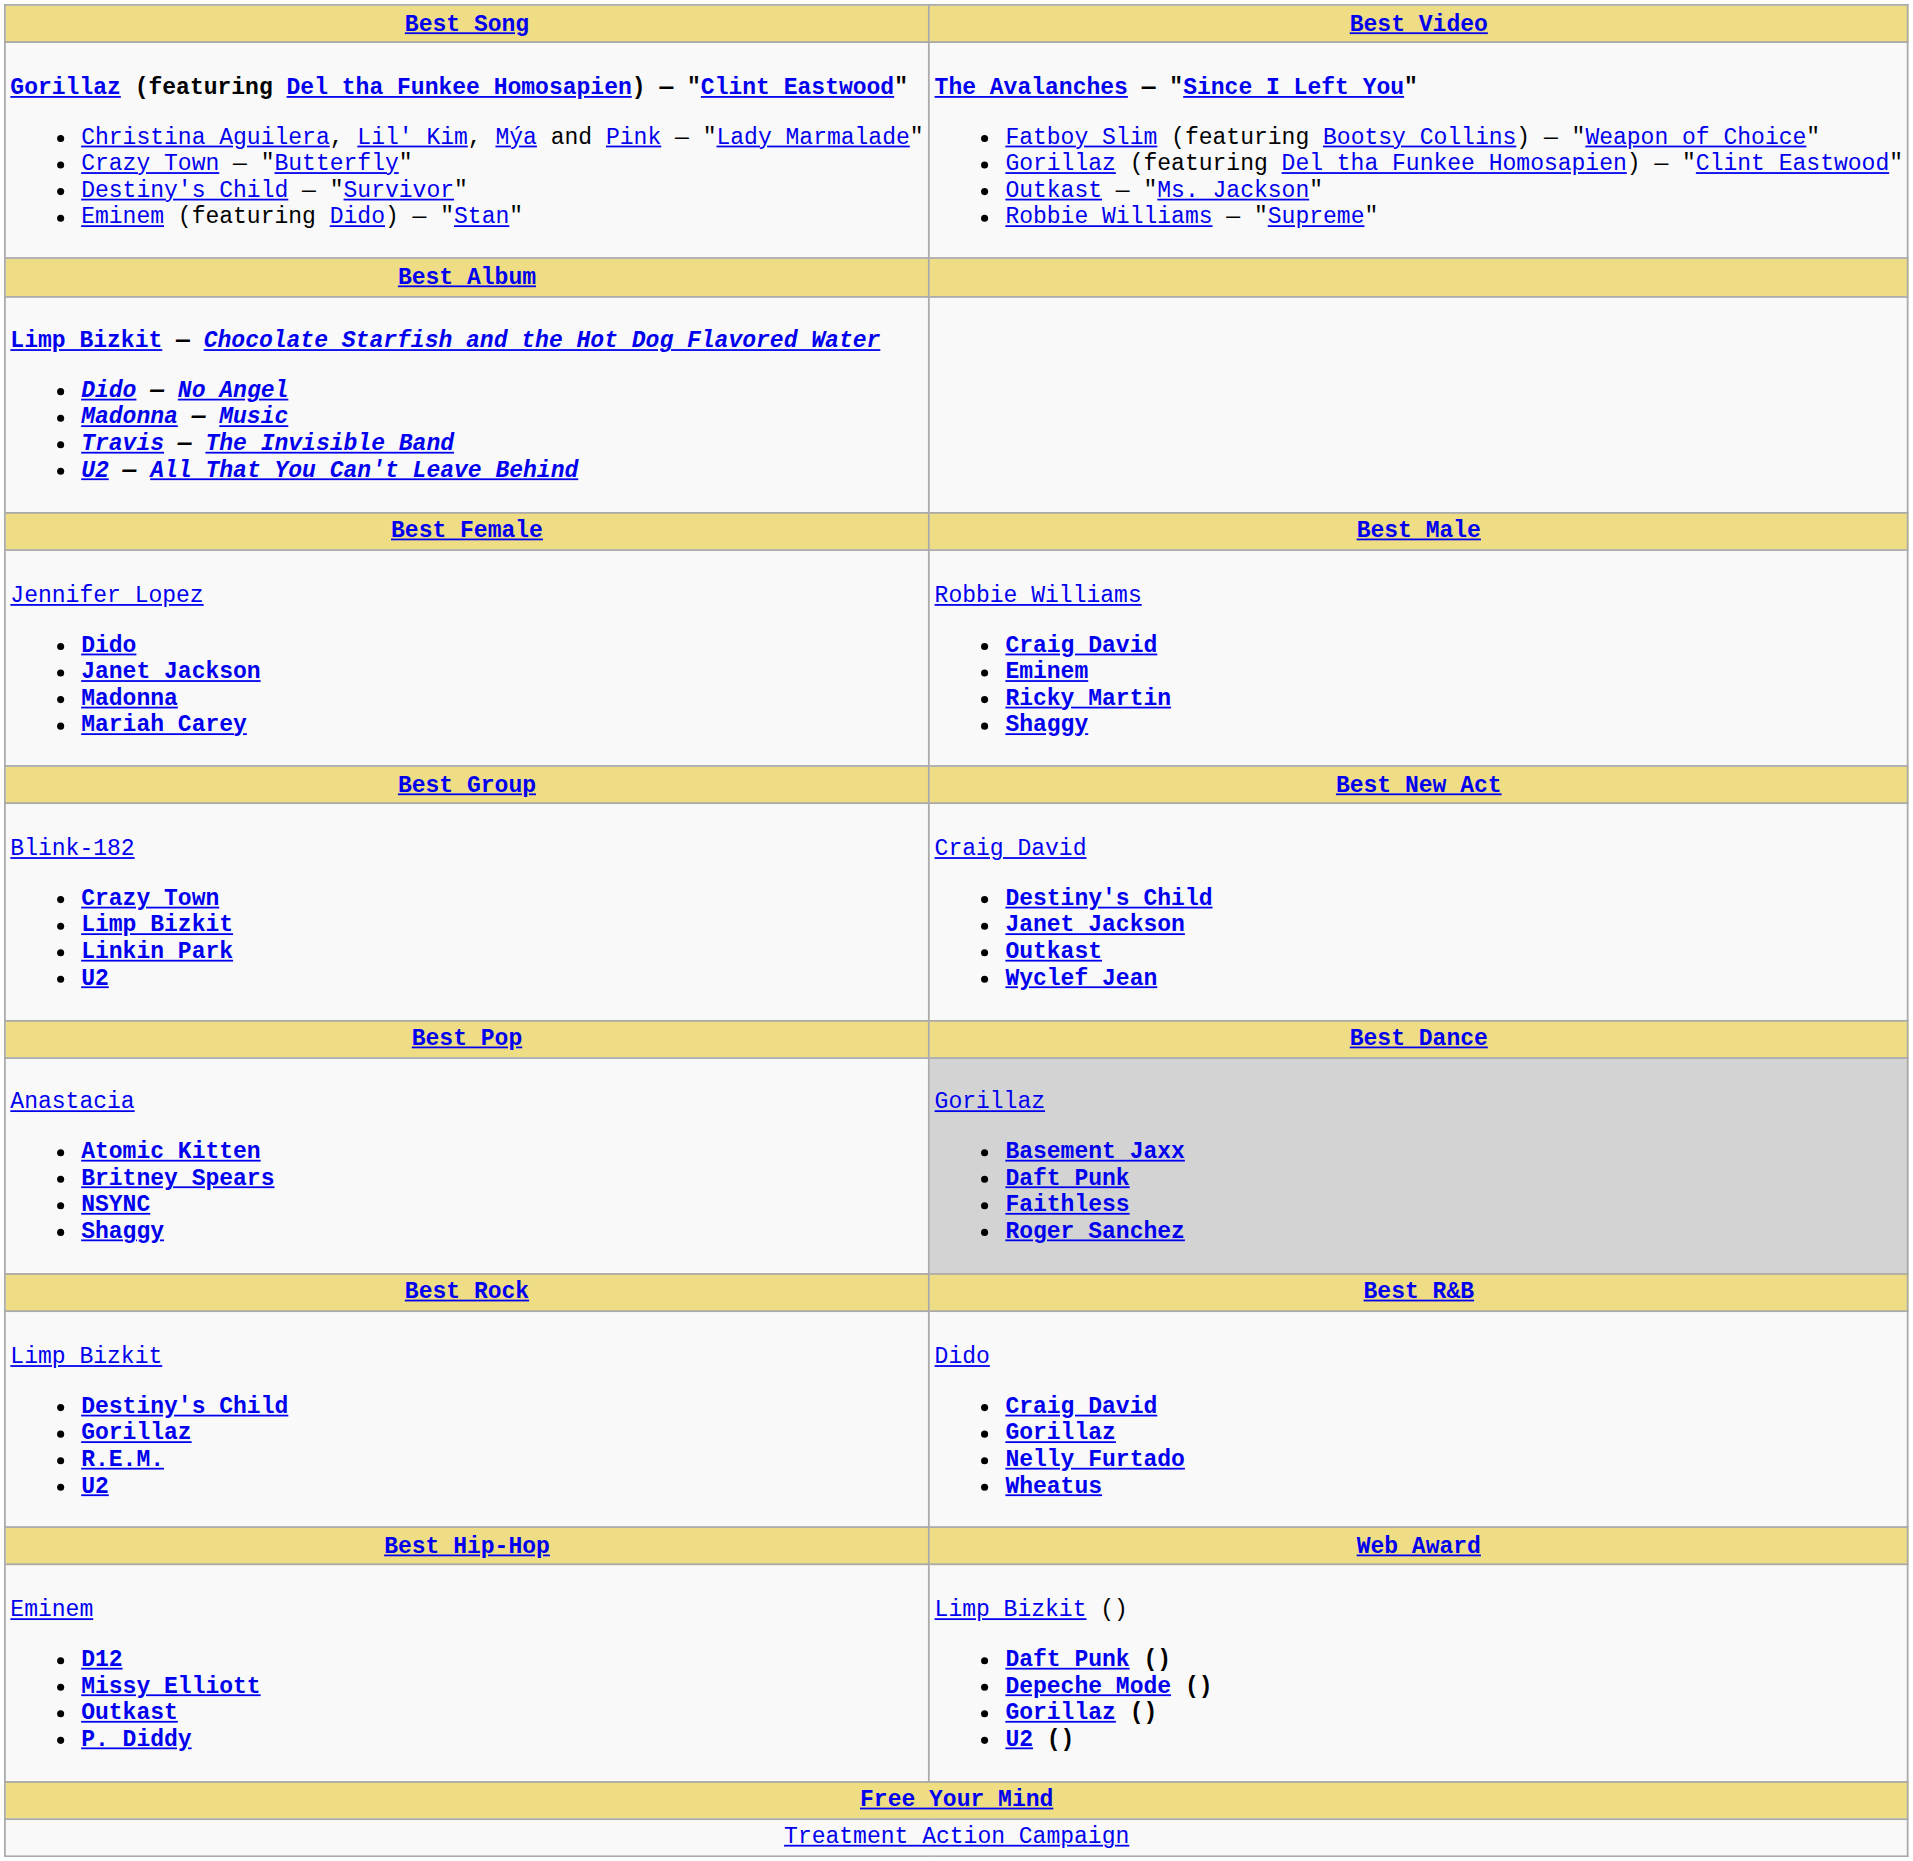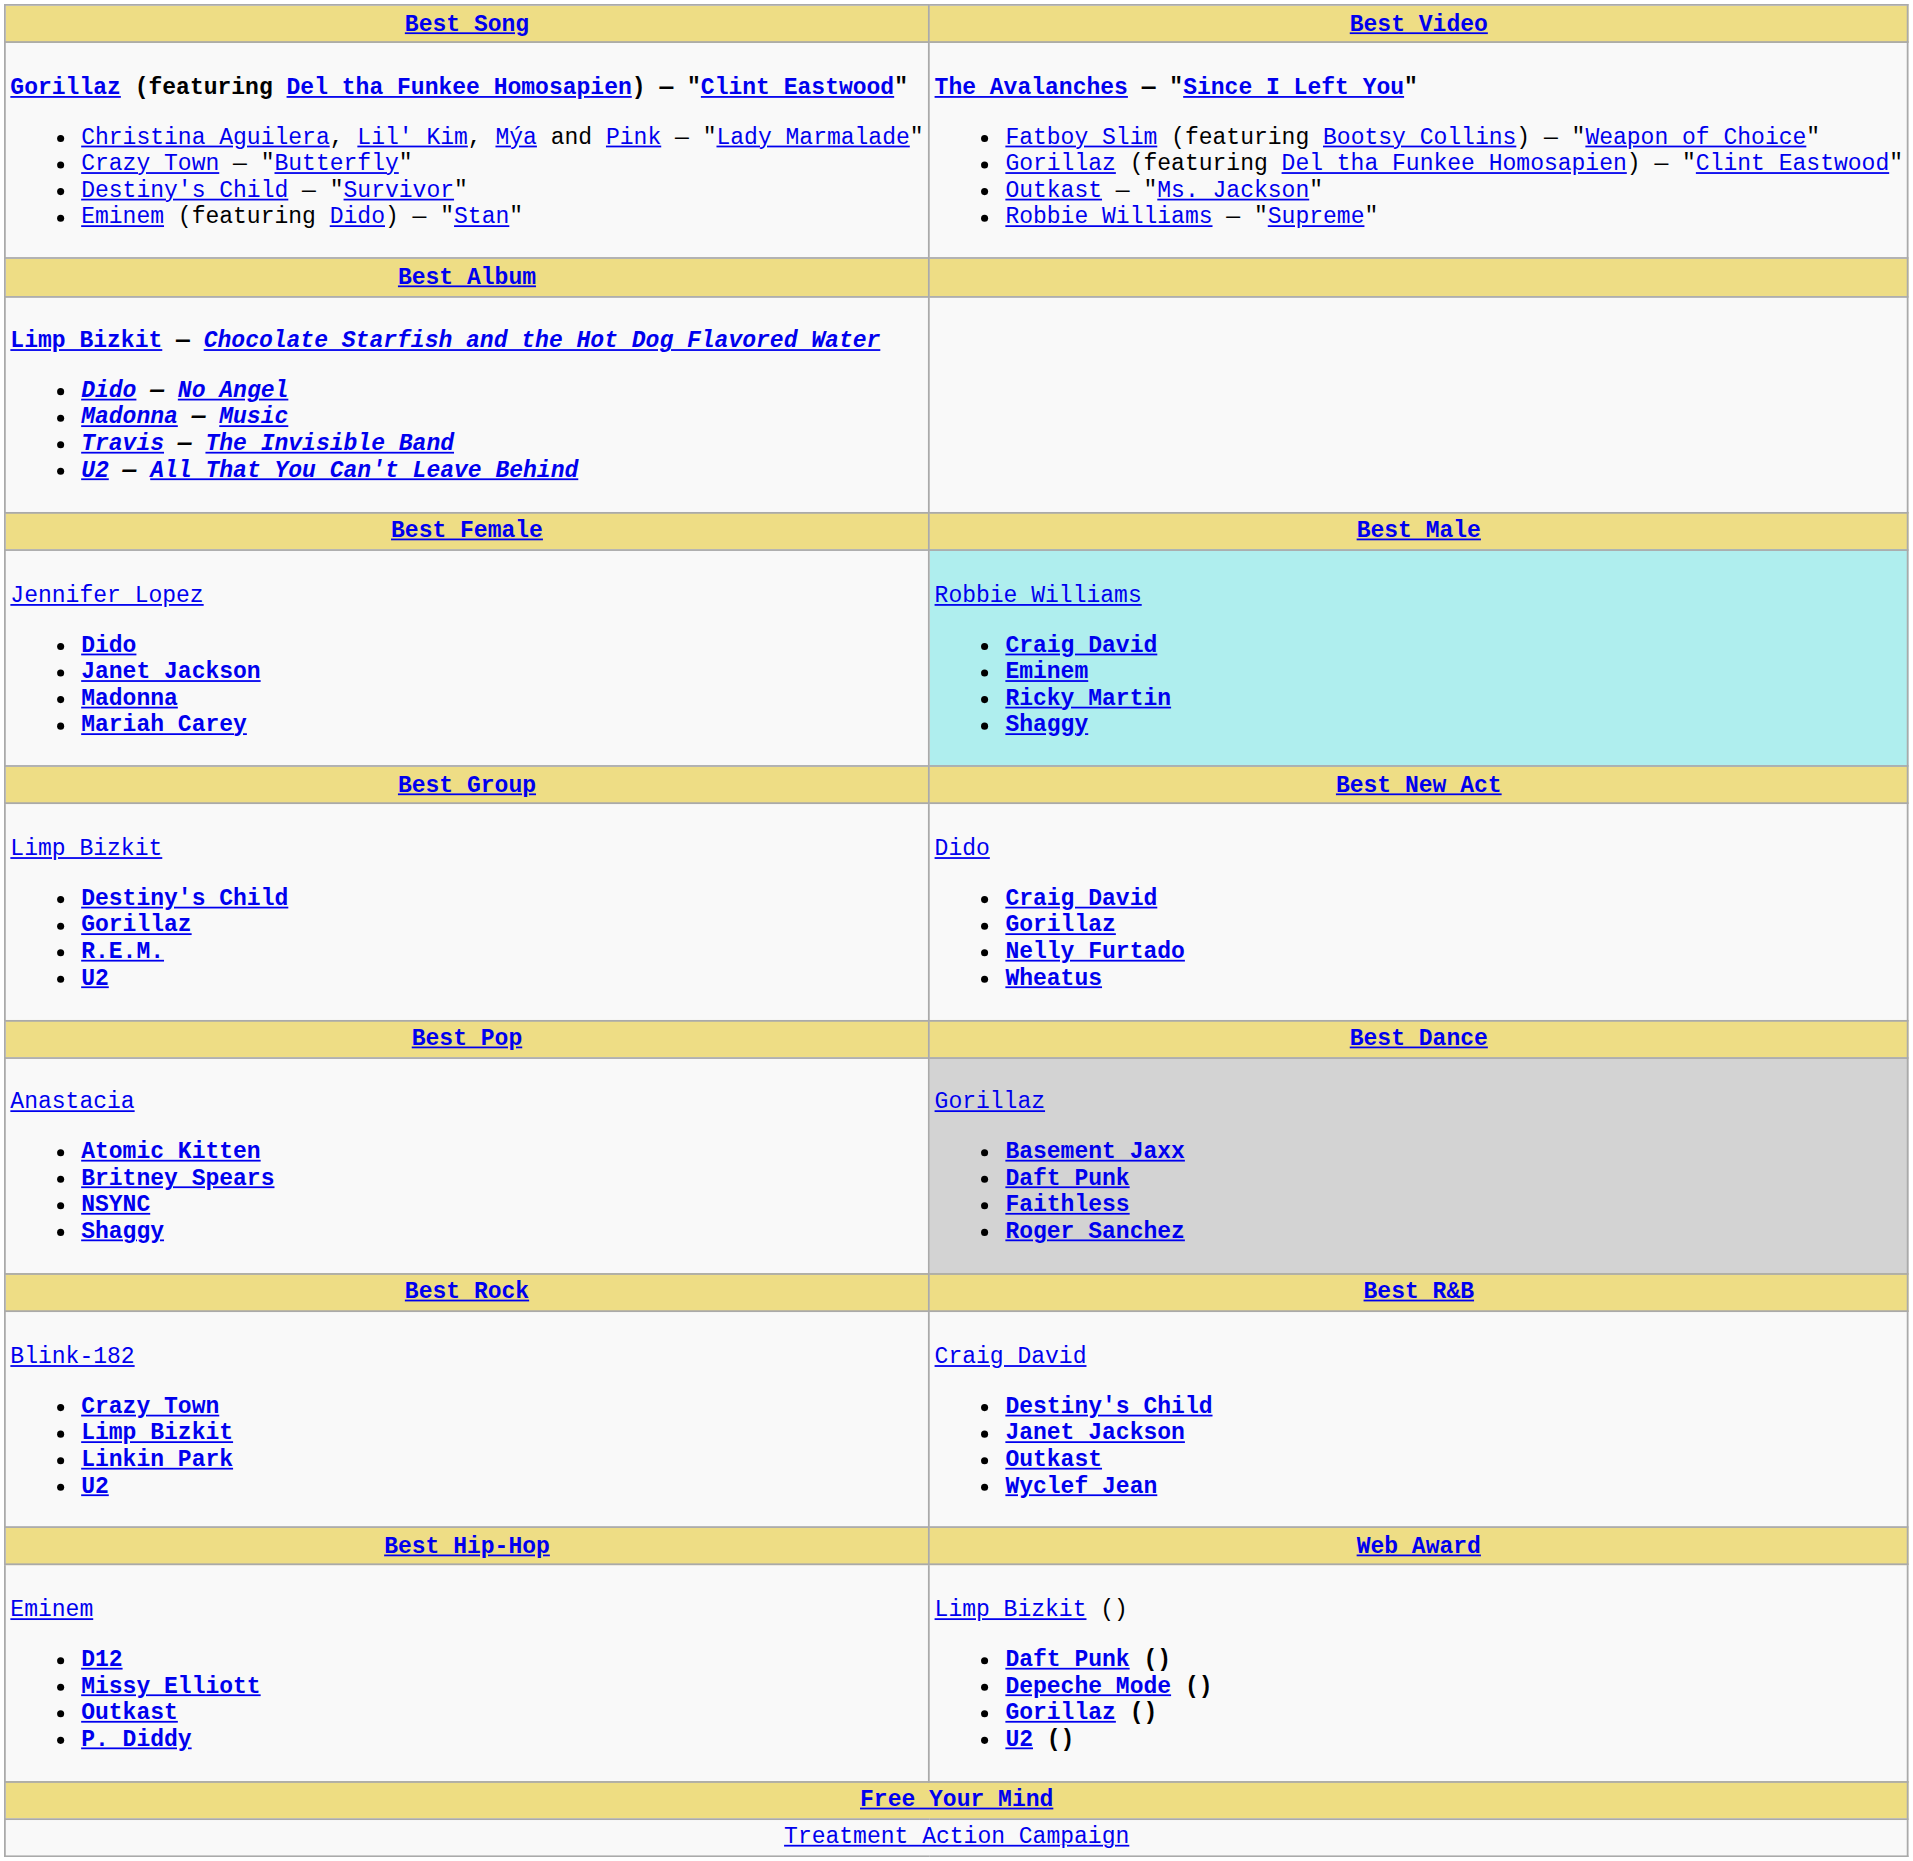Jennifer Lopez Dido Janet Jackson Madonna Mariah Carey | Best Video: no background -> paleturquoise background
rows swapped: Limp Bizkit Destiny's Child Gorillaz R.E.M. U2 <-> Blink-182 Crazy Town Limp Bizkit Linkin Park U2
